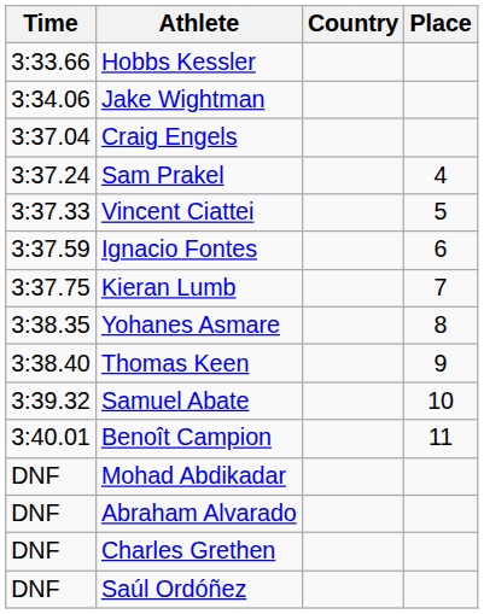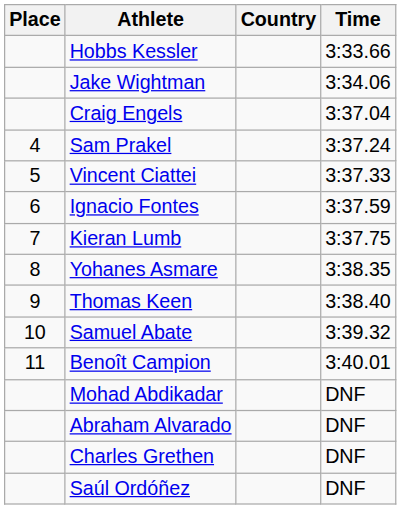columns swapped: Place <-> Time
